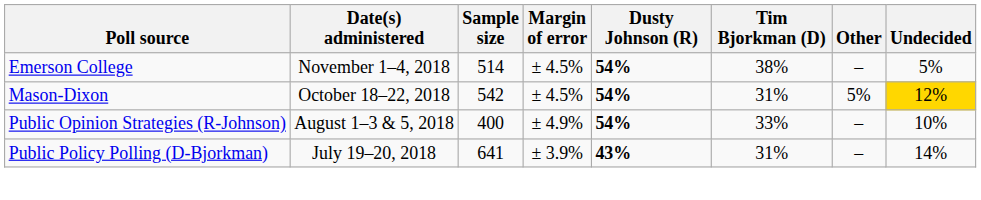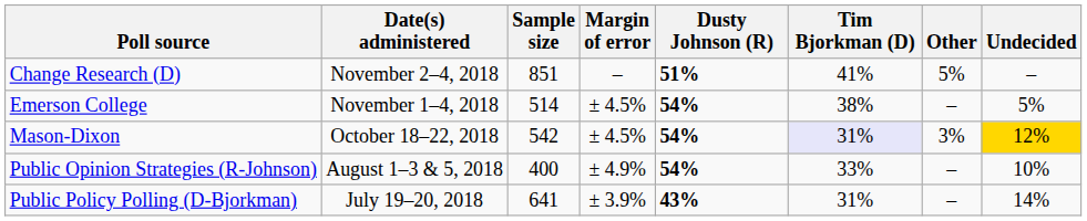+ row: Change Research (D) | November 2–4, 2018 | 851 | – | 51% | 41% | 5% | –
Mason-Dixon | Tim Bjorkman (D): no background -> lavender background
Mason-Dixon | Other: 5% -> 3%
